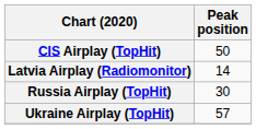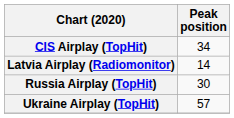CIS Airplay (TopHit) | Peak position: 50 -> 34
